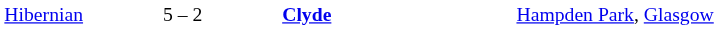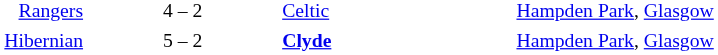+ row: Rangers | 4 – 2 | Celtic | Hampden Park, Glasgow
